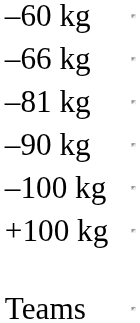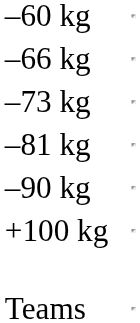+ row: –73 kg
- row: –100 kg
